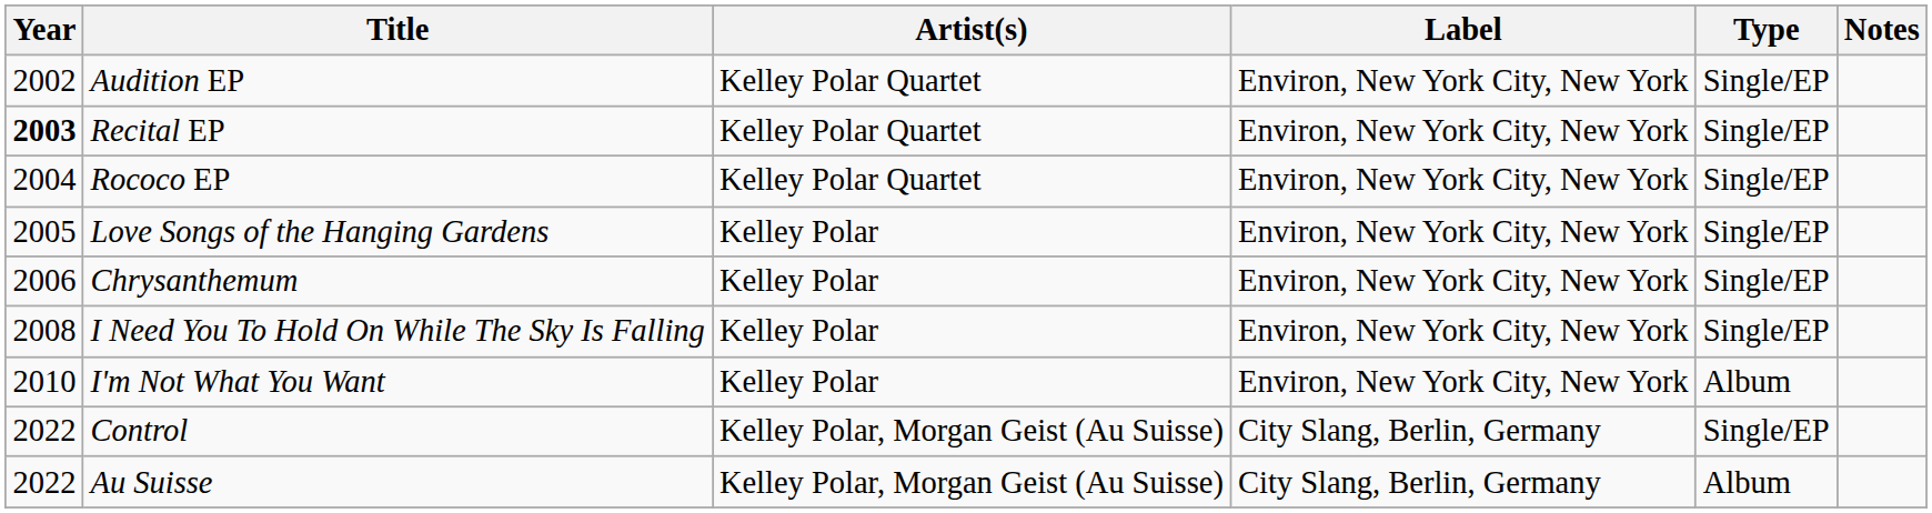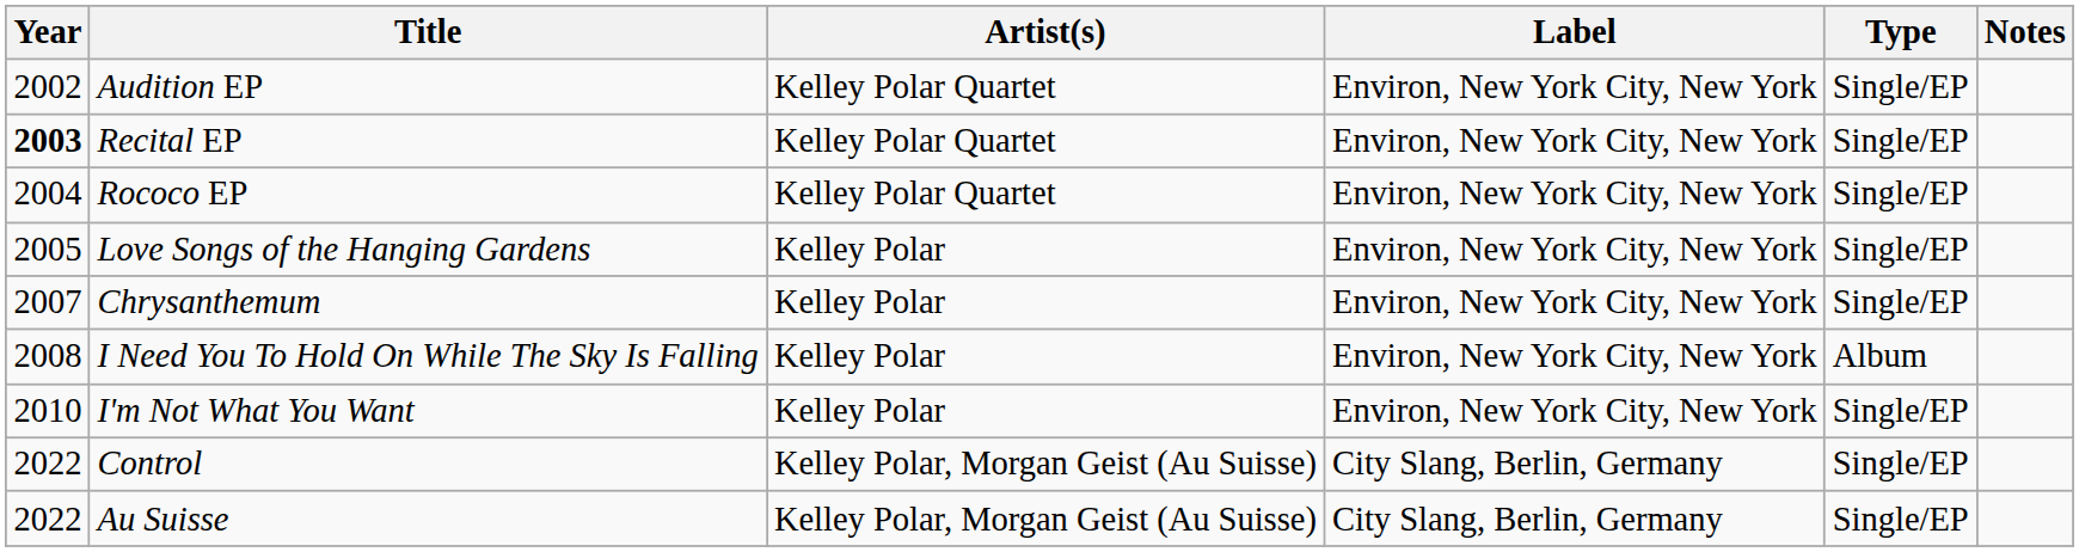Chrysanthemum | Year: 2006 -> 2007
I Need You To Hold On While The Sky Is Falling | Type: Single/EP -> Album
I'm Not What You Want | Type: Album -> Single/EP
Au Suisse | Type: Album -> Single/EP
